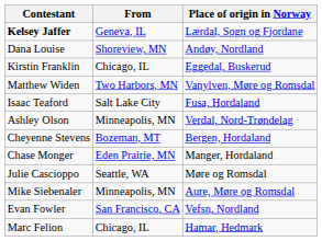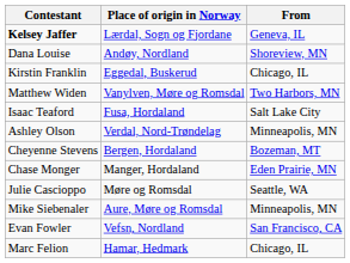columns swapped: From <-> Place of origin in Norway
